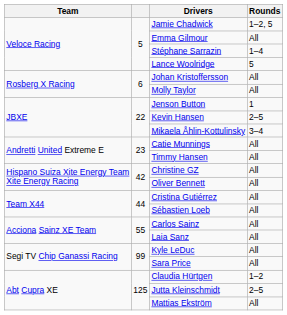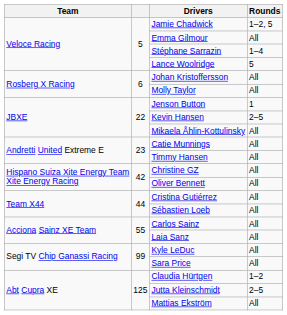Mikaela Åhlin-Kottulinsky | Rounds: 3–4 -> All
